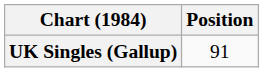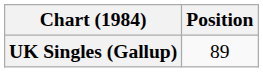UK Singles (Gallup) | Position: 91 -> 89
